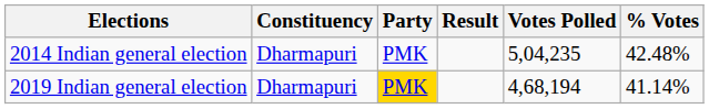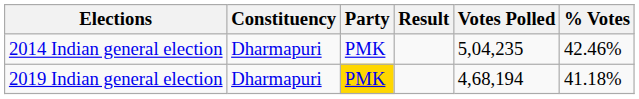2014 Indian general election | % Votes: 42.48% -> 42.46%
2019 Indian general election | % Votes: 41.14% -> 41.18%
